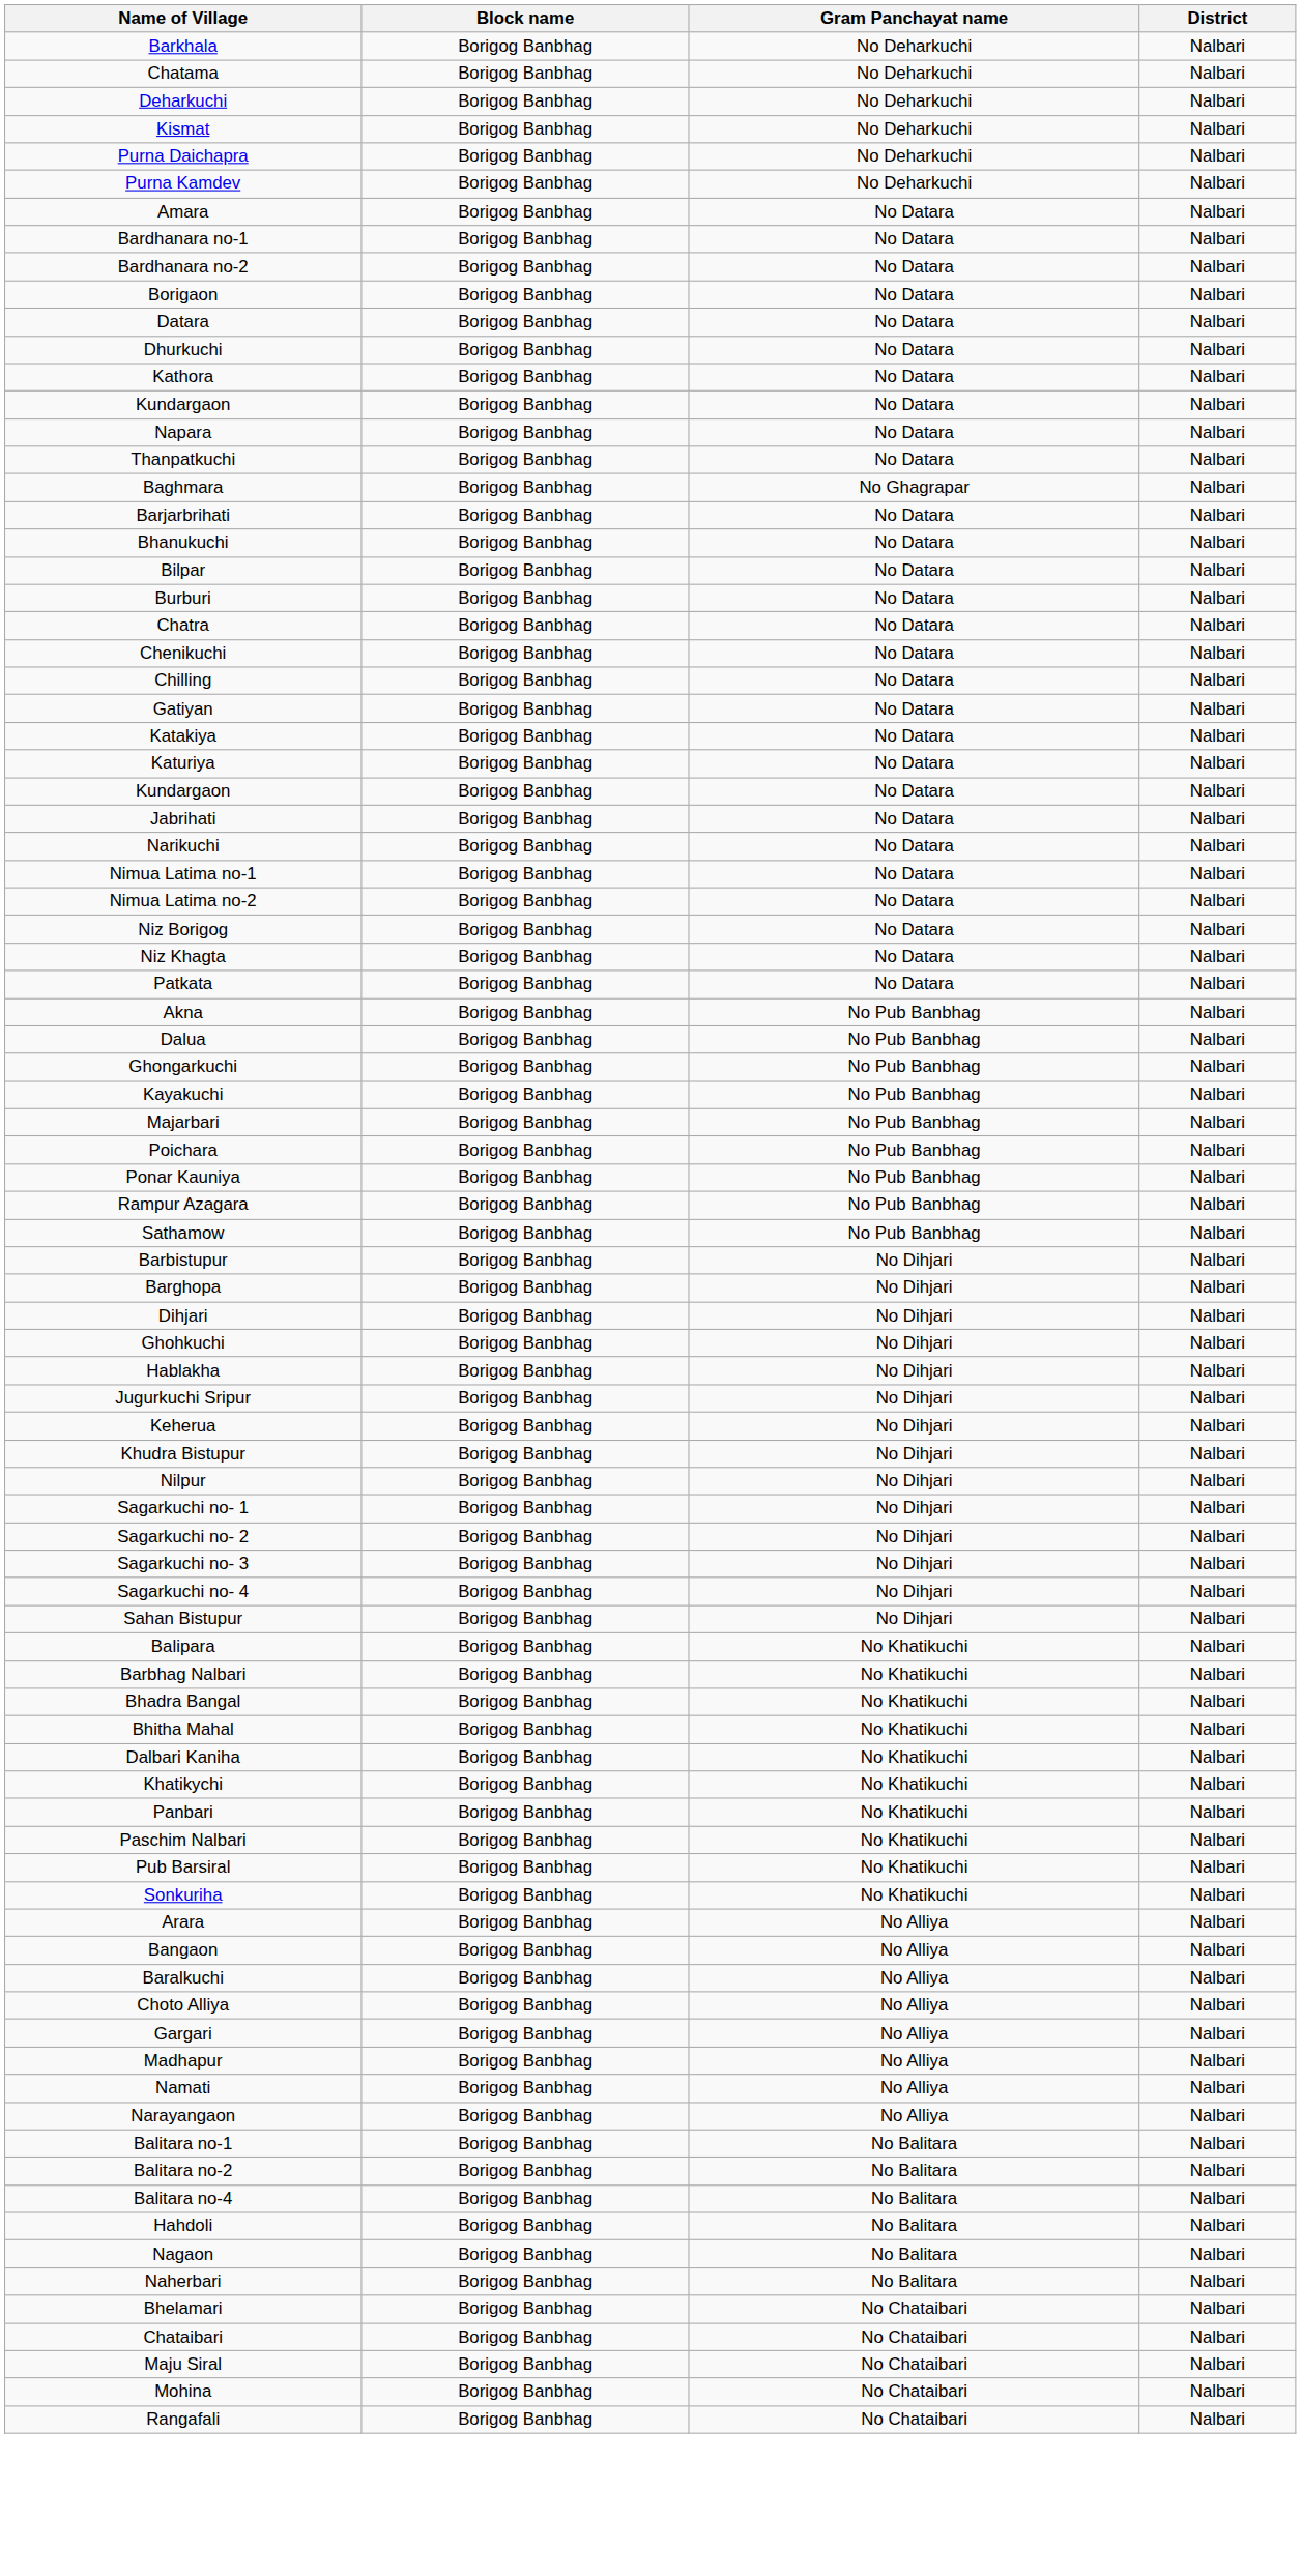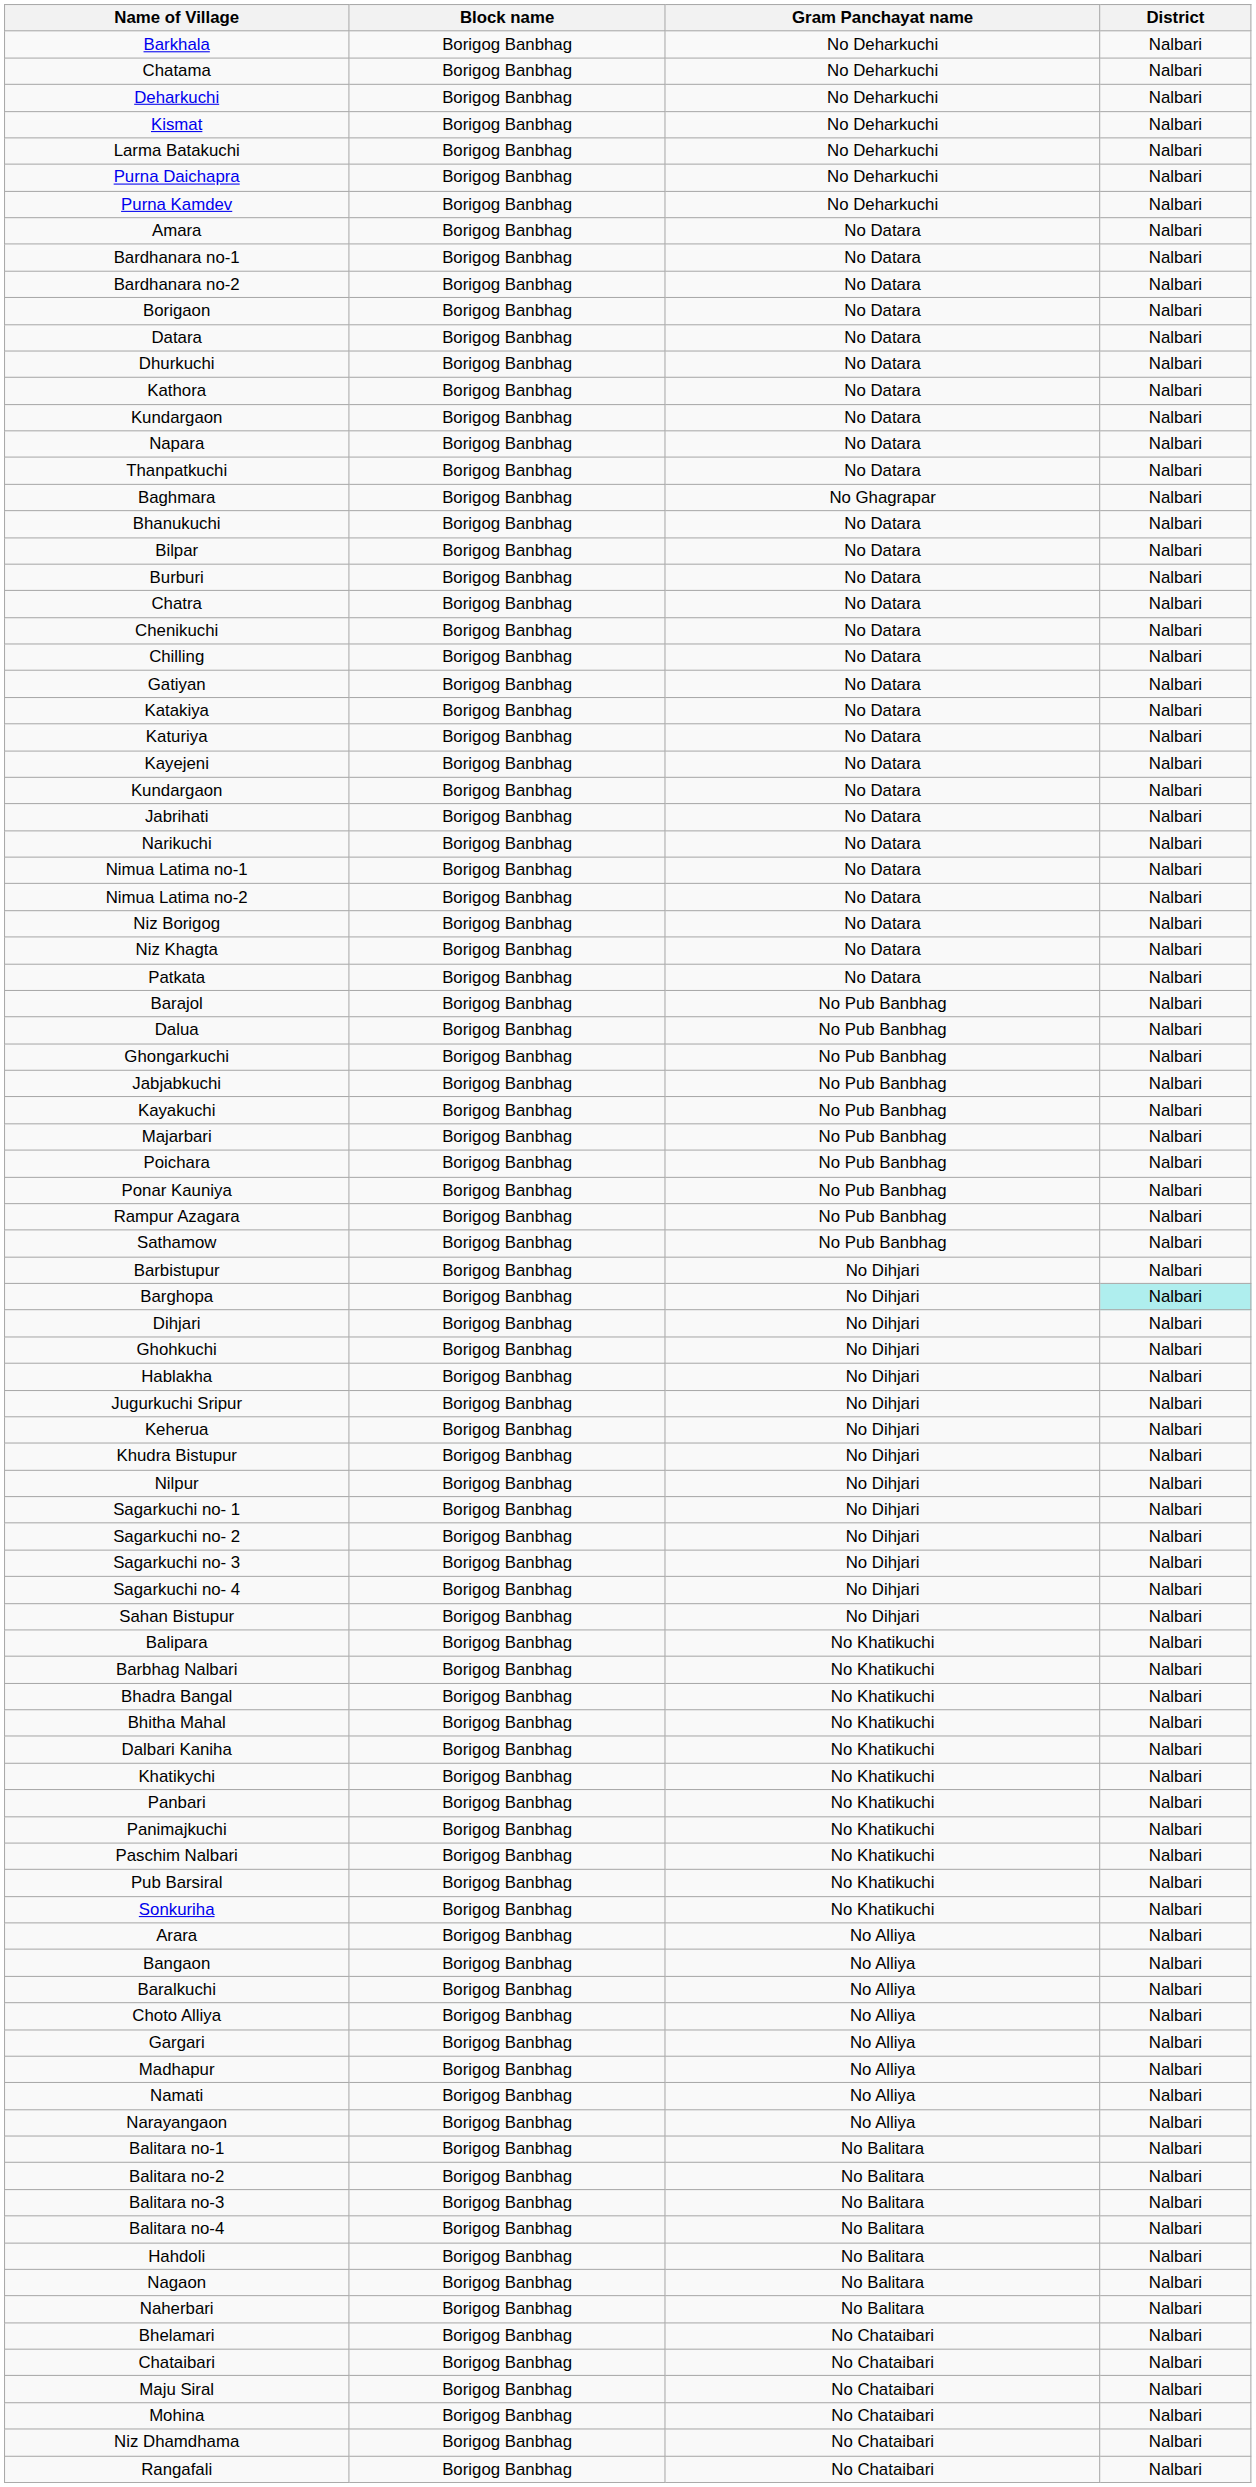+ row: Larma Batakuchi | Borigog Banbhag | No Deharkuchi | Nalbari
- row: Barjarbrihati | Borigog Banbhag | No Datara | Nalbari
+ row: Kayejeni | Borigog Banbhag | No Datara | Nalbari
- row: Akna | Borigog Banbhag | No Pub Banbhag | Nalbari
+ row: Barajol | Borigog Banbhag | No Pub Banbhag | Nalbari
+ row: Jabjabkuchi | Borigog Banbhag | No Pub Banbhag | Nalbari
Barghopa | District: no background -> paleturquoise background
+ row: Panimajkuchi | Borigog Banbhag | No Khatikuchi | Nalbari
+ row: Balitara no-3 | Borigog Banbhag | No Balitara | Nalbari
+ row: Niz Dhamdhama | Borigog Banbhag | No Chataibari | Nalbari
